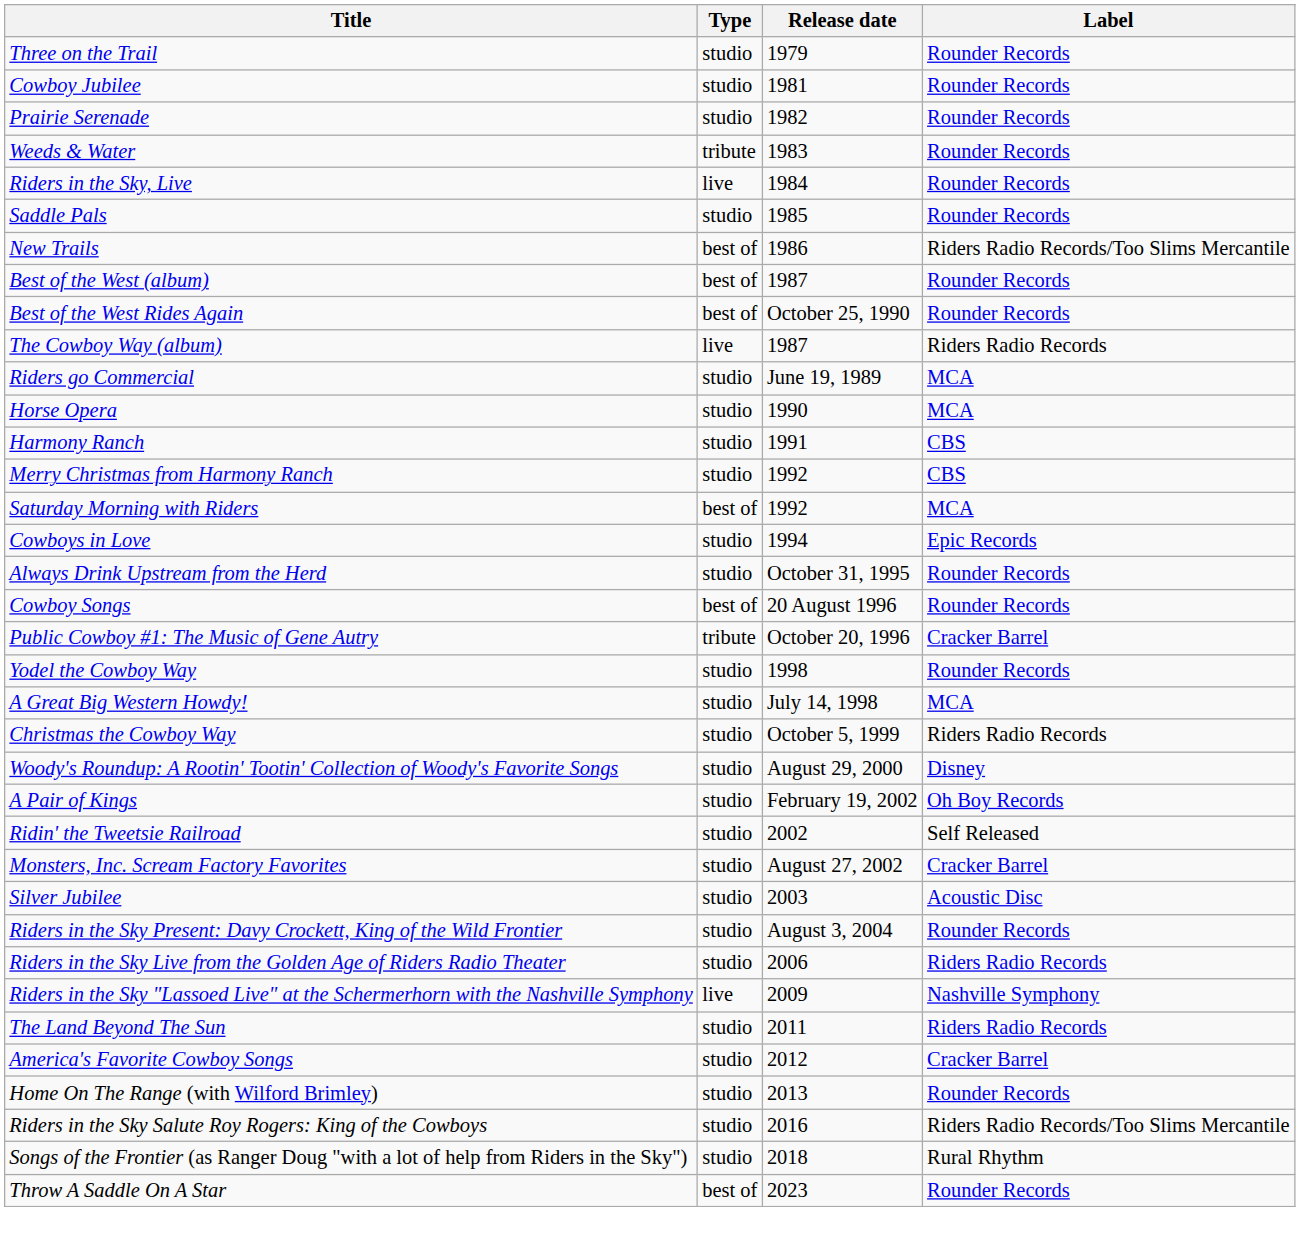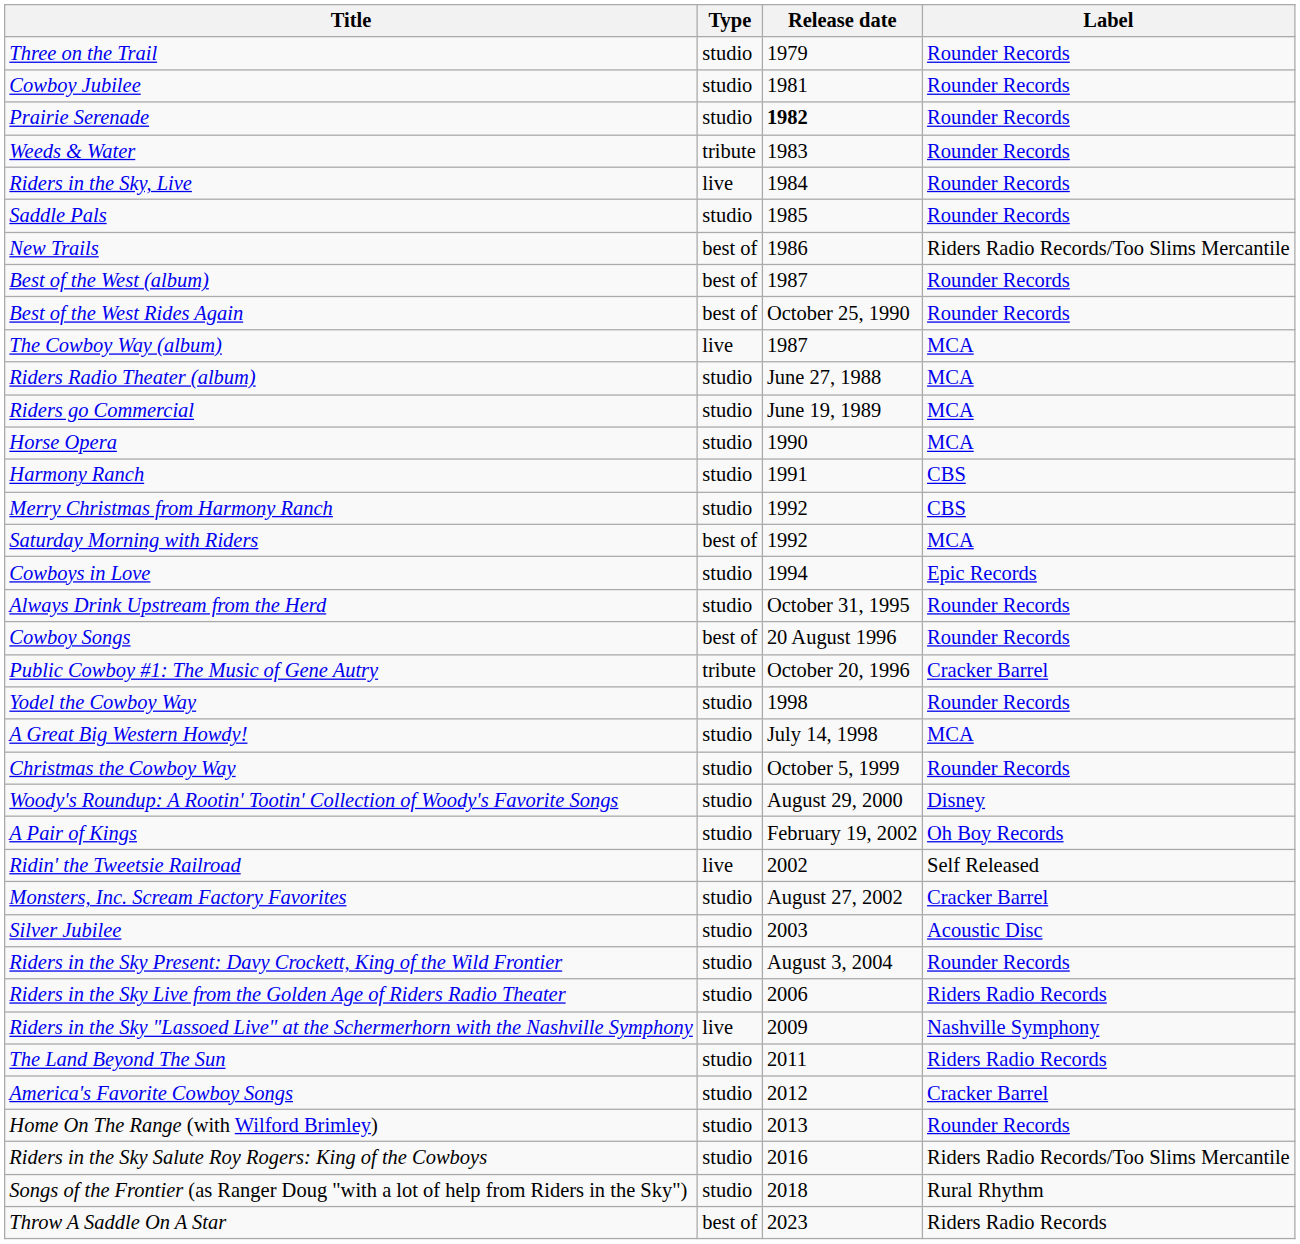Prairie Serenade | Release date: normal -> bold
The Cowboy Way (album) | Label: Riders Radio Records -> MCA
+ row: Riders Radio Theater (album) | studio | June 27, 1988 | MCA
Christmas the Cowboy Way | Label: Riders Radio Records -> Rounder Records
Ridin' the Tweetsie Railroad | Type: studio -> live
Throw A Saddle On A Star | Label: Rounder Records -> Riders Radio Records
